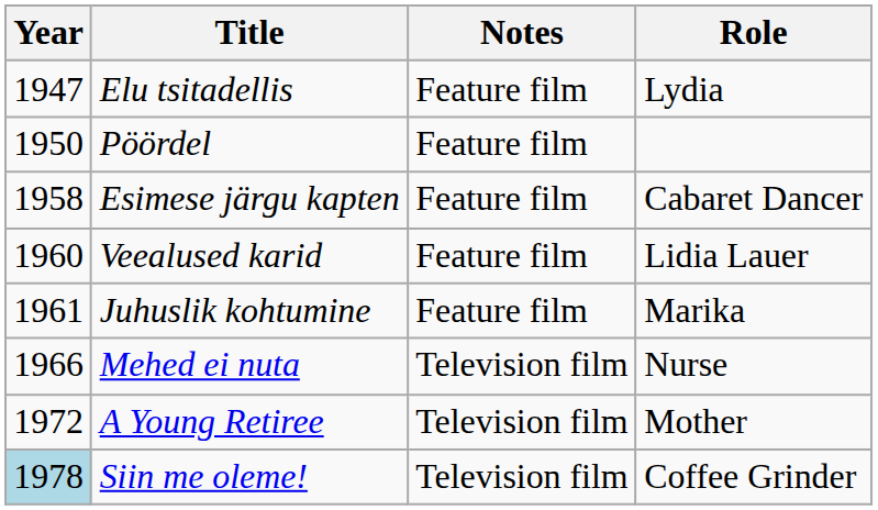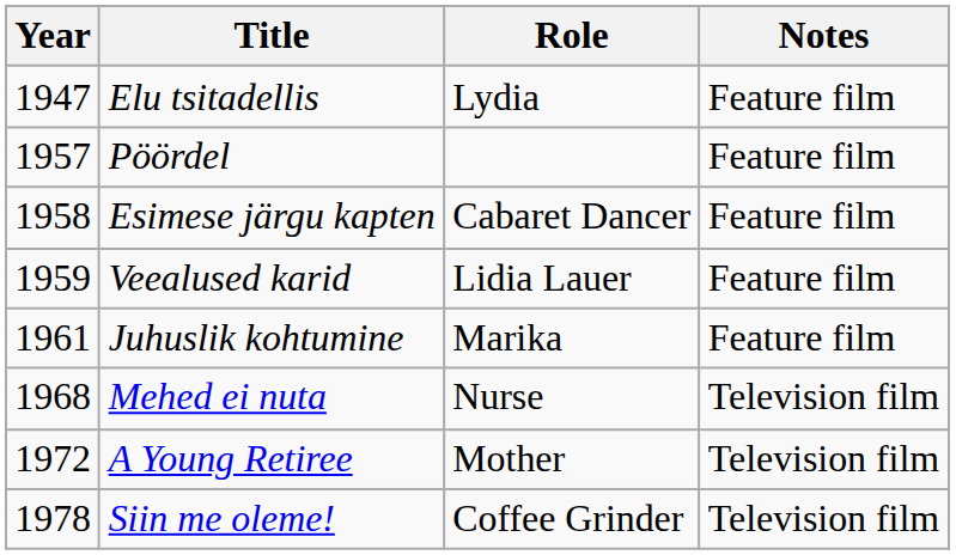columns swapped: Role <-> Notes
Pöördel | Year: 1950 -> 1957
Veealused karid | Year: 1960 -> 1959
Mehed ei nuta | Year: 1966 -> 1968
Siin me oleme! | Year: lightblue background -> no background
